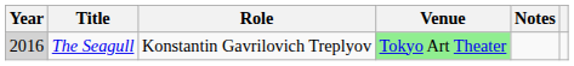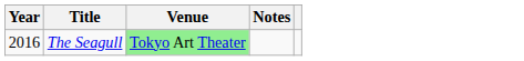- column: Role | Konstantin Gavrilovich Treplyov
The Seagull | Year: lightgrey background -> no background
